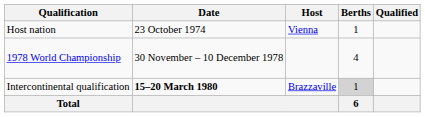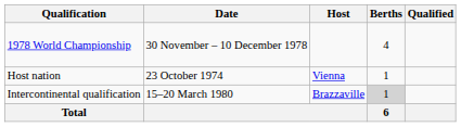rows swapped: Host nation <-> 1978 World Championship
Intercontinental qualification | Date: bold -> normal
